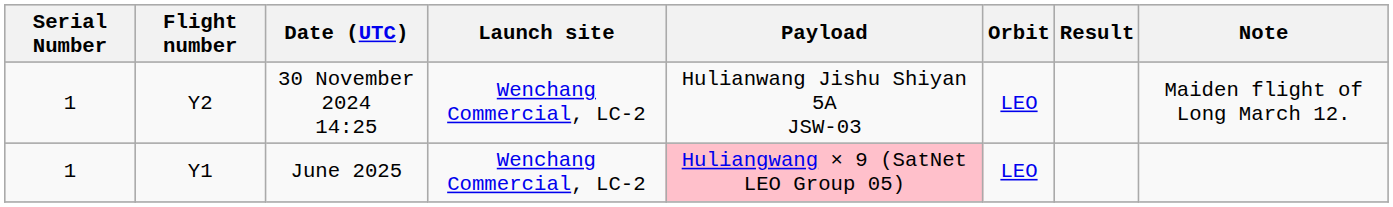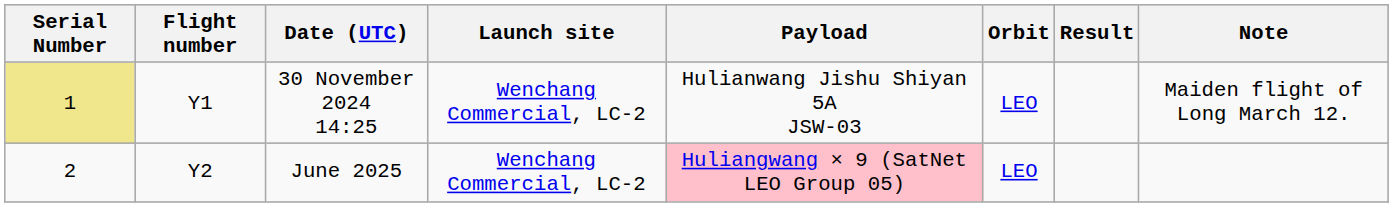30 November 2024 14:25 | Serial Number: no background -> khaki background
30 November 2024 14:25 | Flight number: Y2 -> Y1
June 2025 | Serial Number: 1 -> 2
June 2025 | Flight number: Y1 -> Y2
